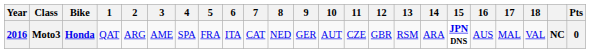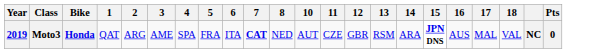- column: 9 | GER
Moto3 | Year: 2016 -> 2019
Moto3 | 7: normal -> bold
